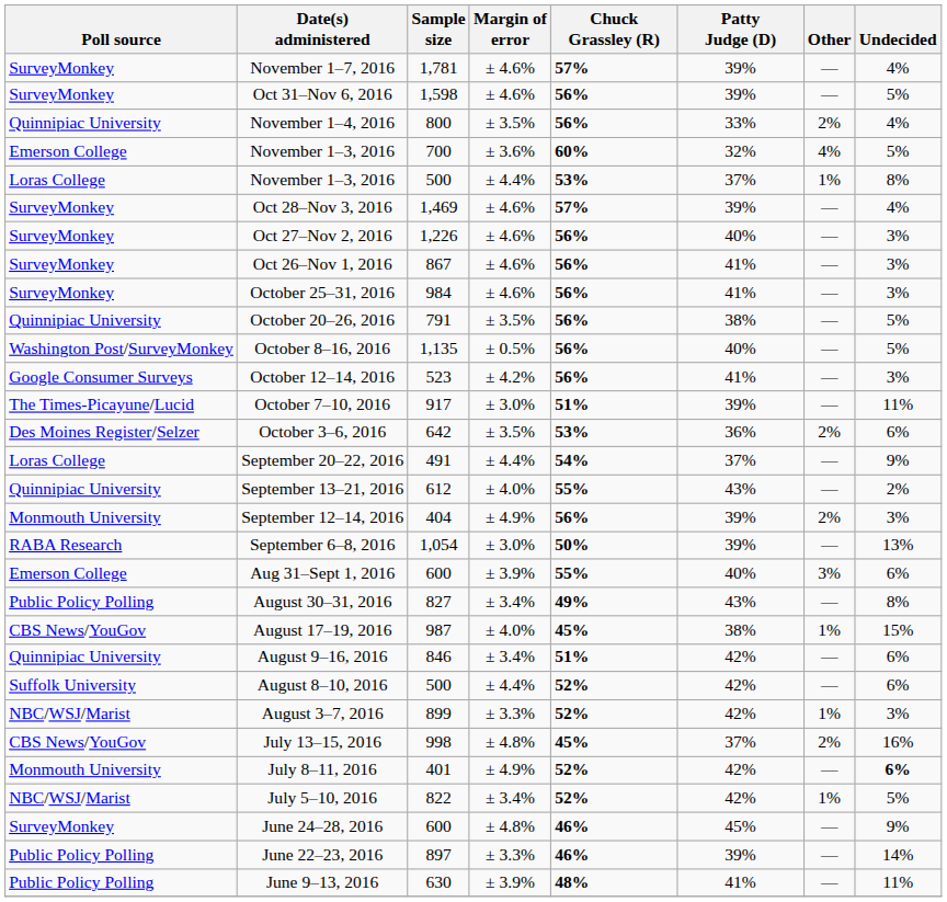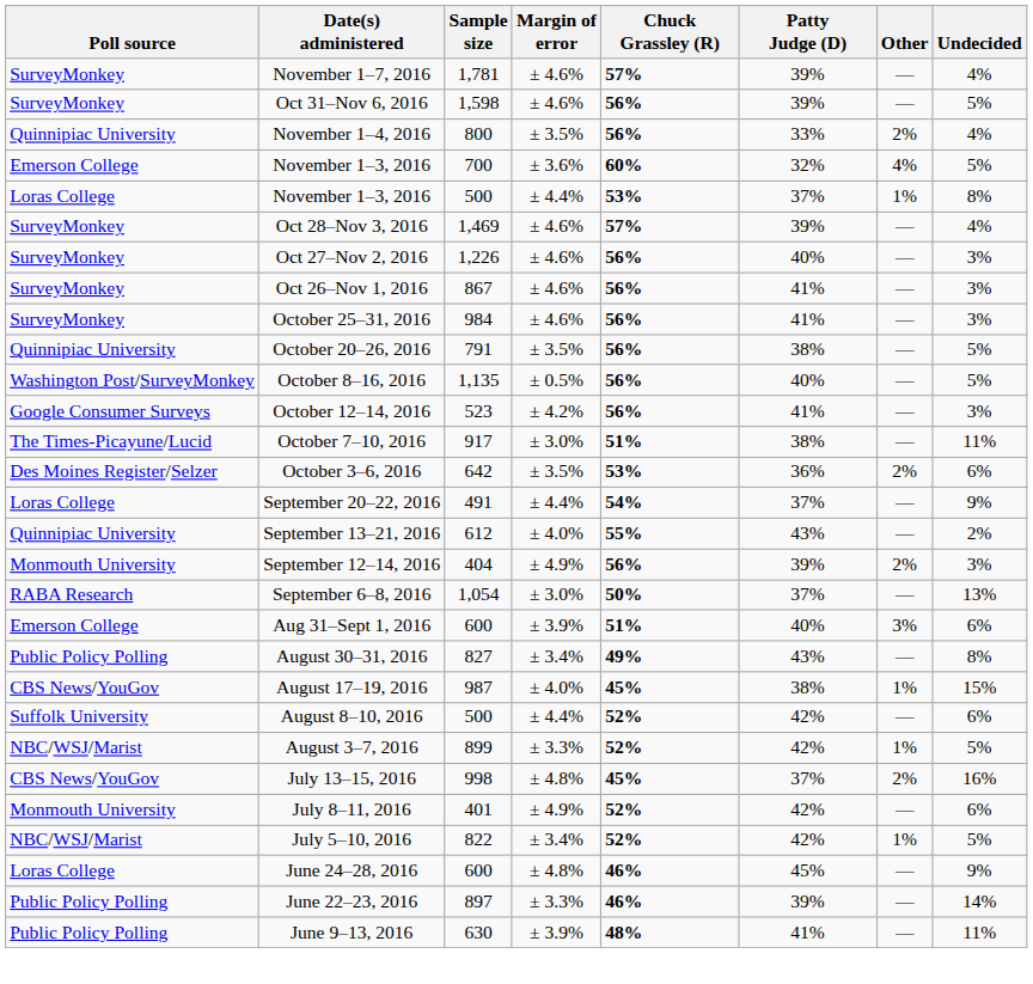October 7–10, 2016 | Patty Judge (D): 39% -> 38%
September 6–8, 2016 | Patty Judge (D): 39% -> 37%
Aug 31–Sept 1, 2016 | Chuck Grassley (R): 55% -> 51%
- row: Quinnipiac University | August 9–16, 2016 | 846 | ± 3.4% | 51% | 42% | — | 6%
August 3–7, 2016 | Undecided: 3% -> 5%
July 8–11, 2016 | Undecided: bold -> normal
June 24–28, 2016 | Poll source: SurveyMonkey -> Loras College
